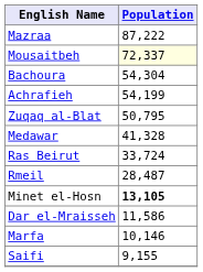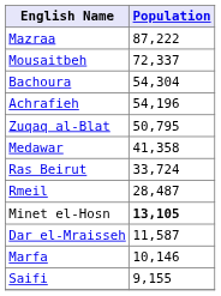Mousaitbeh | Population: lightyellow background -> no background
Achrafieh | Population: 54,199 -> 54,196
Medawar | Population: 41,328 -> 41,358
Dar el-Mraisseh | Population: 11,586 -> 11,587
